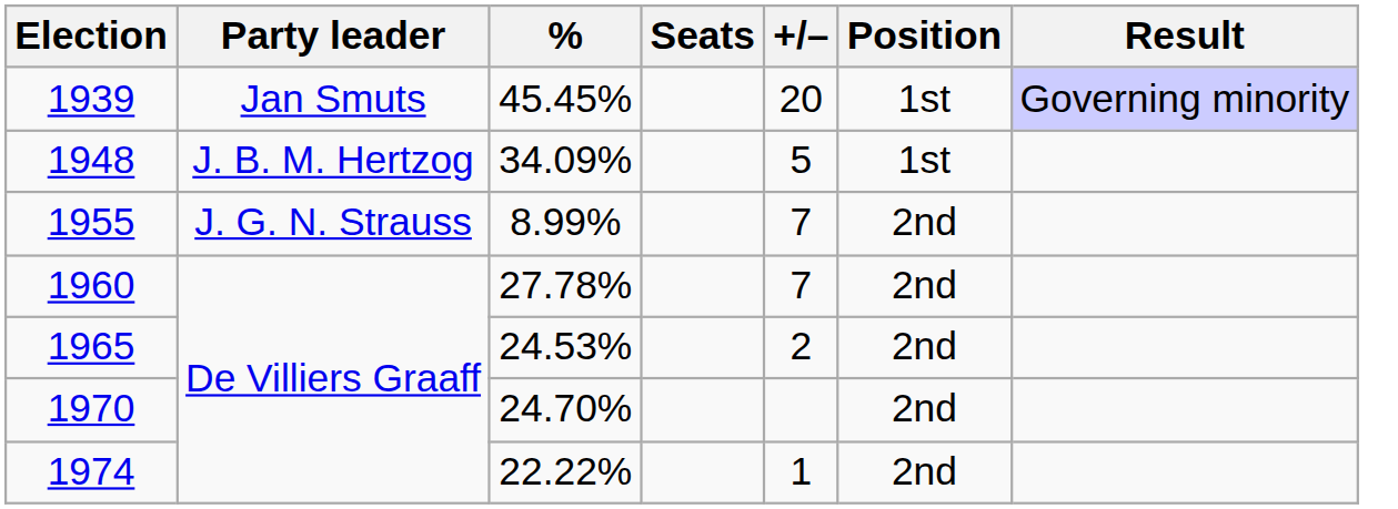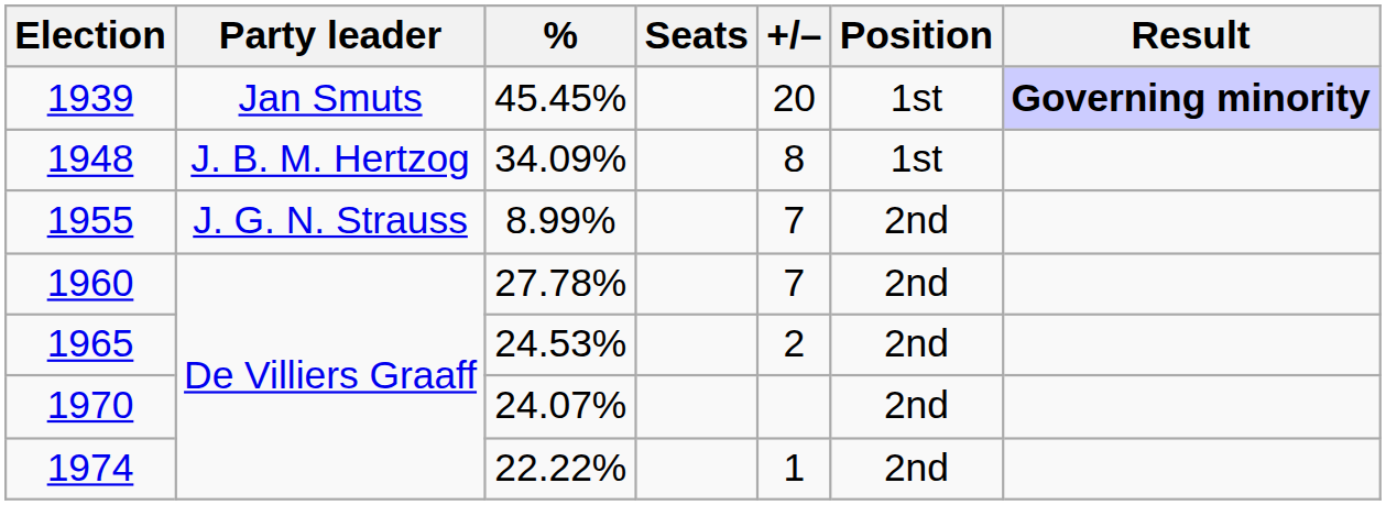1939 | Result: normal -> bold
1948 | +/–: 5 -> 8
1970 | %: 24.70% -> 24.07%
